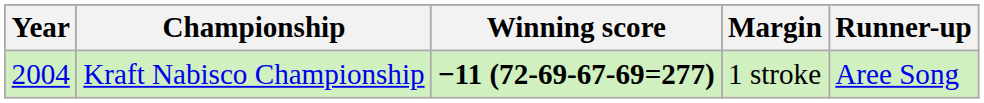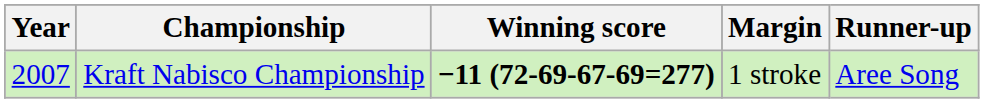Kraft Nabisco Championship | Year: 2004 -> 2007
